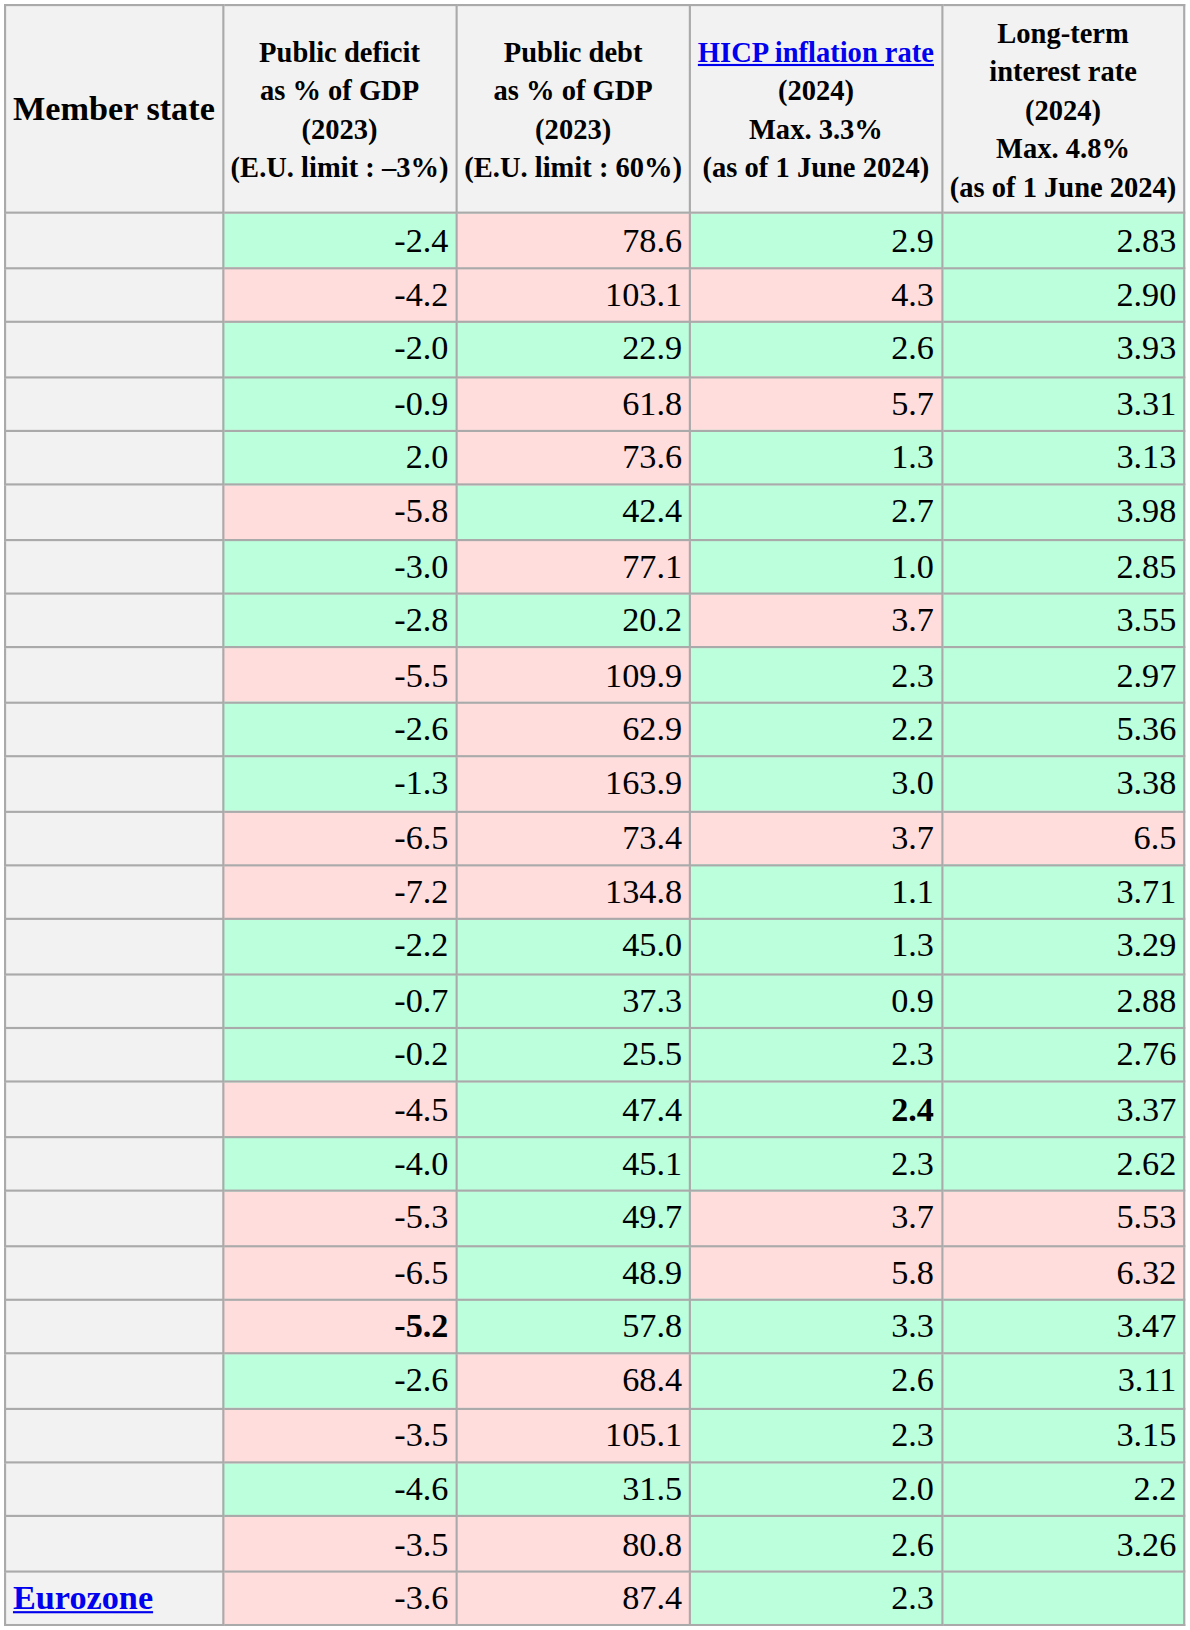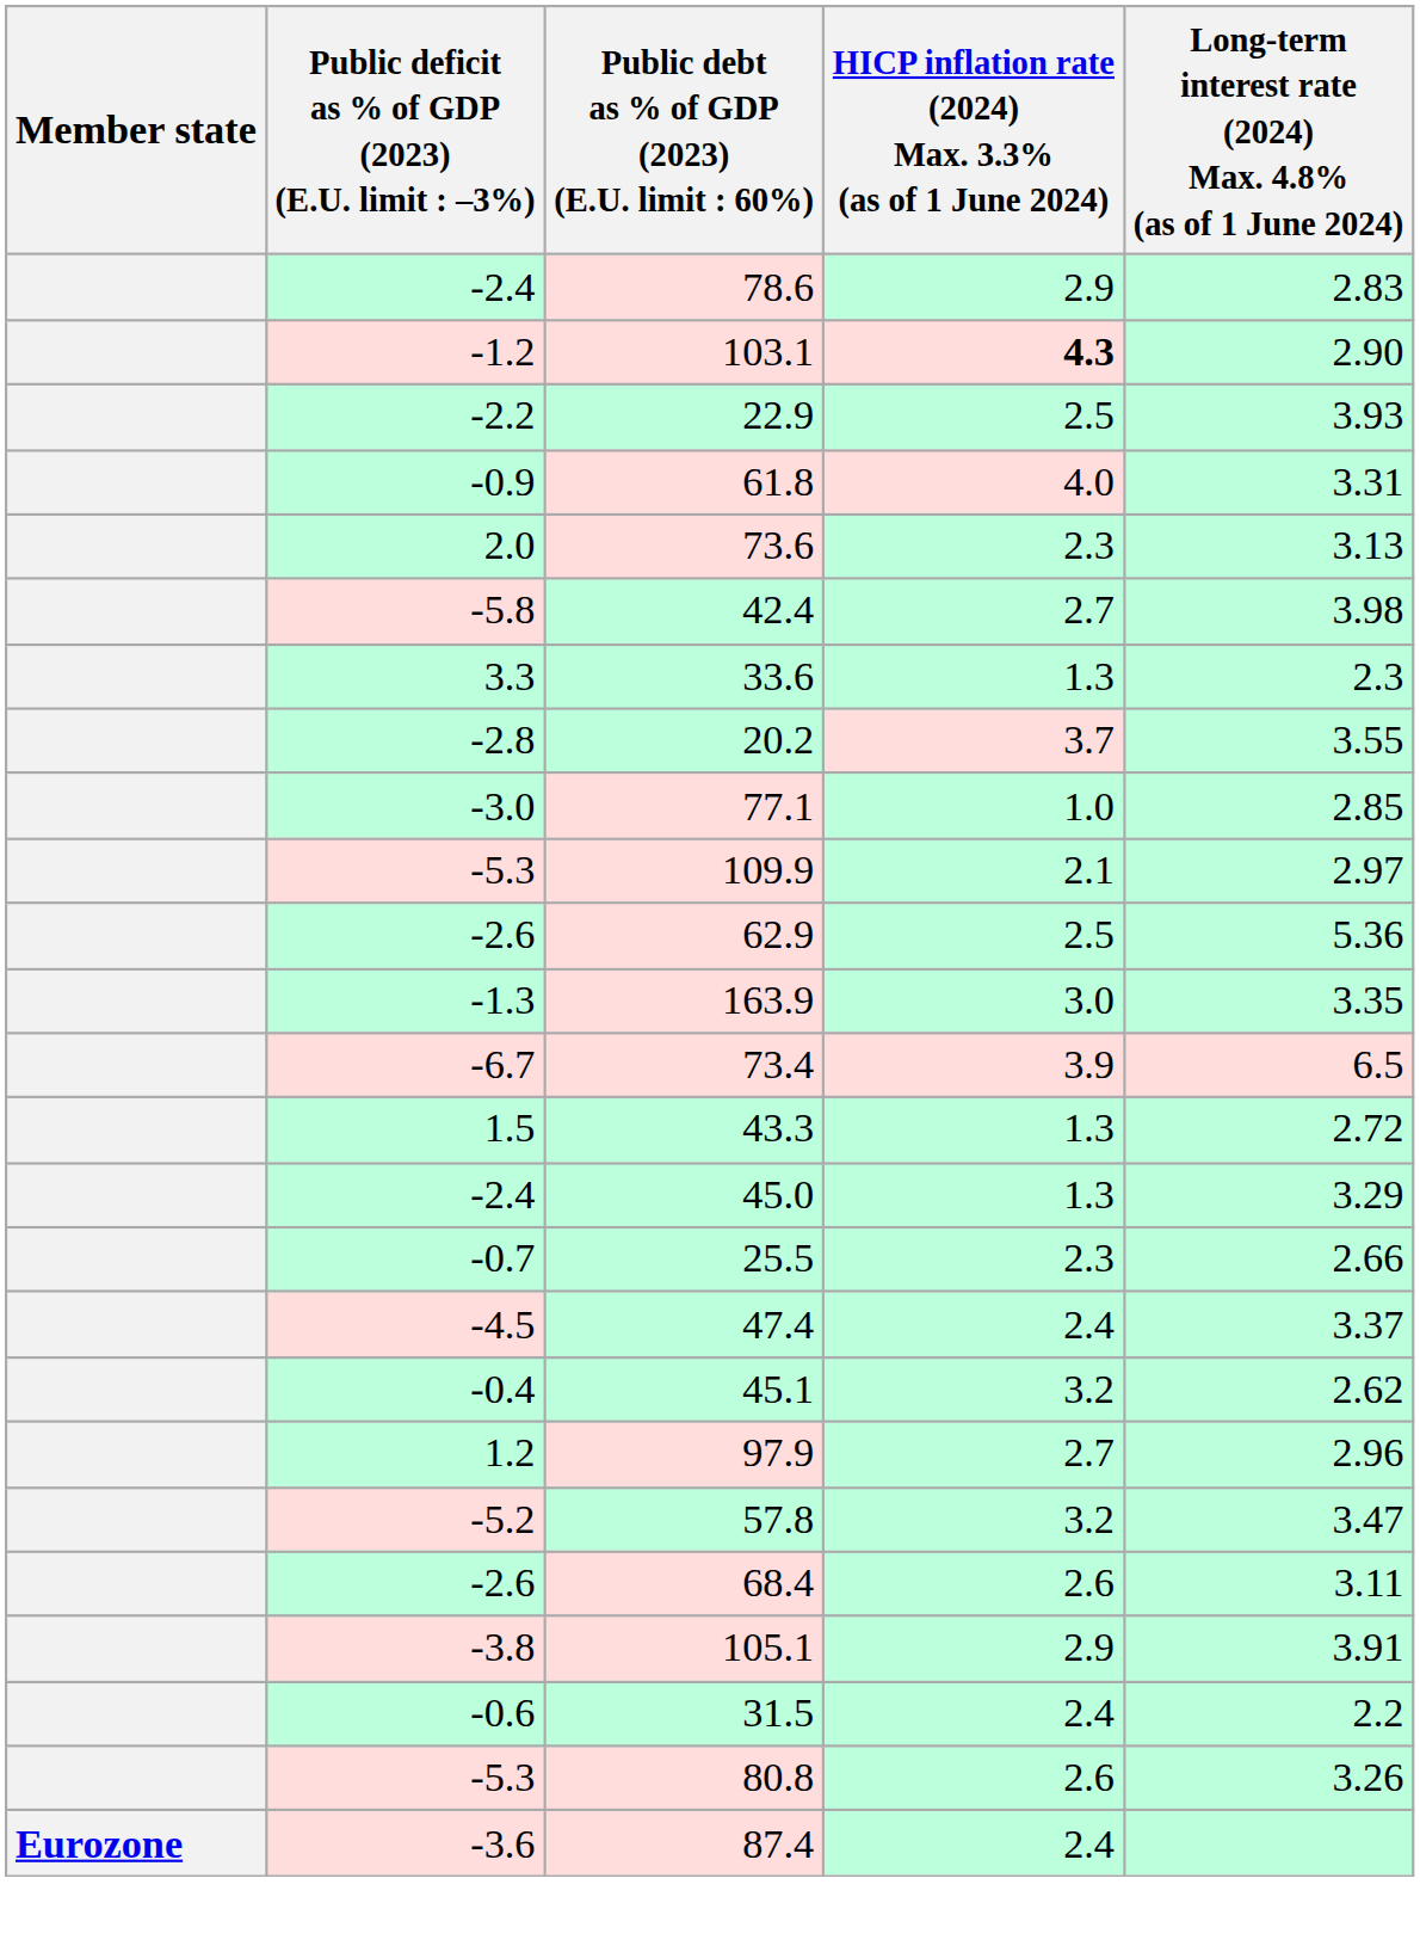103.1 | column 2: -4.2 -> -1.2
103.1 | HICP inflation rate (2024) Max. 3.3% (as of 1 June 2024): normal -> bold
22.9 | column 2: -2.0 -> -2.2
22.9 | HICP inflation rate (2024) Max. 3.3% (as of 1 June 2024): 2.6 -> 2.5
61.8 | HICP inflation rate (2024) Max. 3.3% (as of 1 June 2024): 5.7 -> 4.0
73.6 | HICP inflation rate (2024) Max. 3.3% (as of 1 June 2024): 1.3 -> 2.3
+ row: 3.3 | 33.6 | 1.3 | 2.3
rows swapped: 20.2 <-> 77.1
109.9 | column 2: -5.5 -> -5.3
109.9 | HICP inflation rate (2024) Max. 3.3% (as of 1 June 2024): 2.3 -> 2.1
62.9 | HICP inflation rate (2024) Max. 3.3% (as of 1 June 2024): 2.2 -> 2.5
163.9 | Long-term interest rate (2024) Max. 4.8% (as of 1 June 2024): 3.38 -> 3.35
73.4 | column 2: -6.5 -> -6.7
73.4 | HICP inflation rate (2024) Max. 3.3% (as of 1 June 2024): 3.7 -> 3.9
+ row: 1.5 | 43.3 | 1.3 | 2.72
- row: -7.2 | 134.8 | 1.1 | 3.71
45.0 | column 2: -2.2 -> -2.4
- row: -0.7 | 37.3 | 0.9 | 2.88
25.5 | column 2: -0.2 -> -0.7
25.5 | Long-term interest rate (2024) Max. 4.8% (as of 1 June 2024): 2.76 -> 2.66
47.4 | HICP inflation rate (2024) Max. 3.3% (as of 1 June 2024): bold -> normal
45.1 | column 2: -4.0 -> -0.4
45.1 | HICP inflation rate (2024) Max. 3.3% (as of 1 June 2024): 2.3 -> 3.2
- row: -5.3 | 49.7 | 3.7 | 5.53
+ row: 1.2 | 97.9 | 2.7 | 2.96
- row: -6.5 | 48.9 | 5.8 | 6.32
57.8 | column 2: bold -> normal
57.8 | HICP inflation rate (2024) Max. 3.3% (as of 1 June 2024): 3.3 -> 3.2
105.1 | column 2: -3.5 -> -3.8
105.1 | HICP inflation rate (2024) Max. 3.3% (as of 1 June 2024): 2.3 -> 2.9
105.1 | Long-term interest rate (2024) Max. 4.8% (as of 1 June 2024): 3.15 -> 3.91
31.5 | column 2: -4.6 -> -0.6
31.5 | HICP inflation rate (2024) Max. 3.3% (as of 1 June 2024): 2.0 -> 2.4
80.8 | column 2: -3.5 -> -5.3
87.4 | HICP inflation rate (2024) Max. 3.3% (as of 1 June 2024): 2.3 -> 2.4
